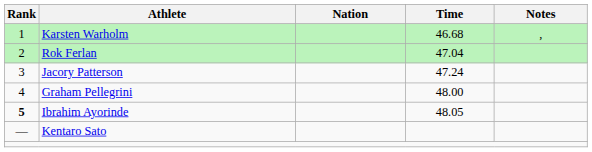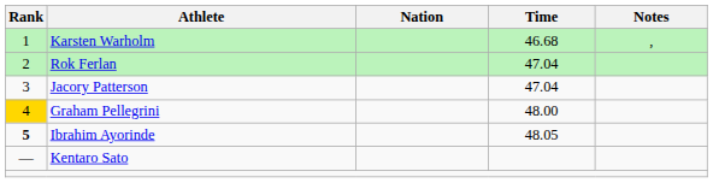Jacory Patterson | Time: 47.24 -> 47.04
Graham Pellegrini | Rank: no background -> gold background
